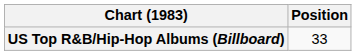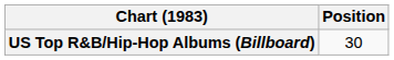US Top R&B/Hip-Hop Albums (Billboard) | Position: 33 -> 30
